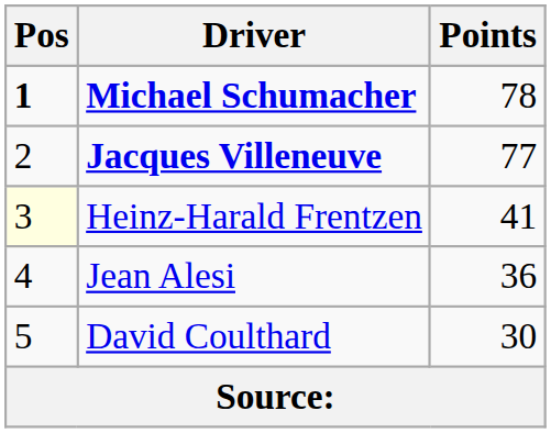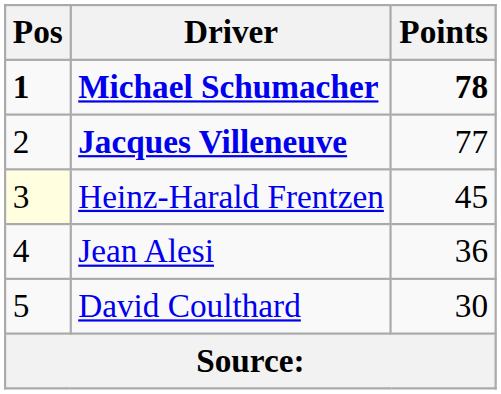Michael Schumacher | Points: normal -> bold
Heinz-Harald Frentzen | Points: 41 -> 45
